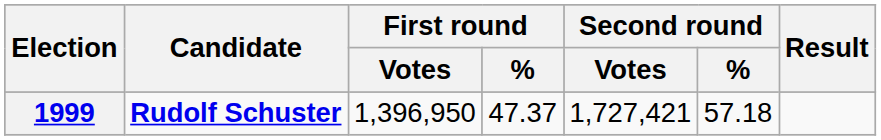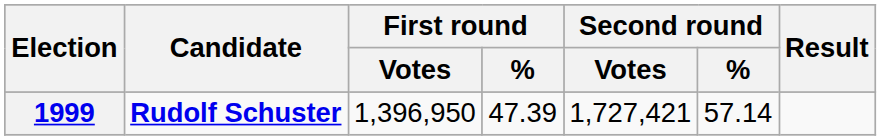1999 | First round / %: 47.37 -> 47.39
1999 | Second round / %: 57.18 -> 57.14
